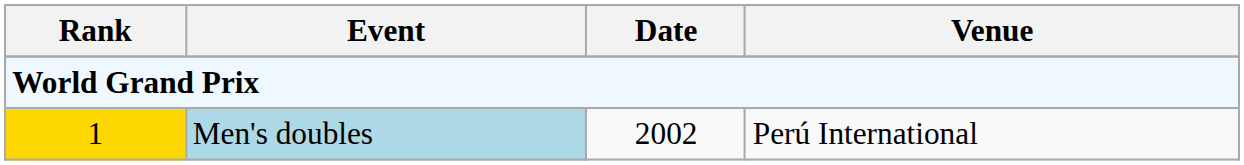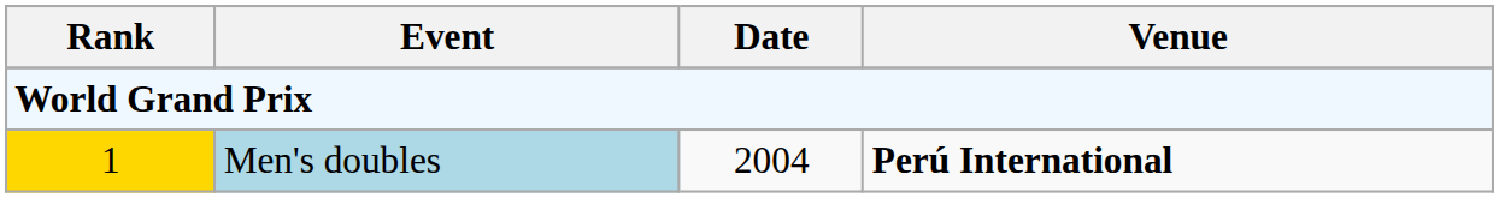1 | Date: 2002 -> 2004
1 | Venue: normal -> bold
